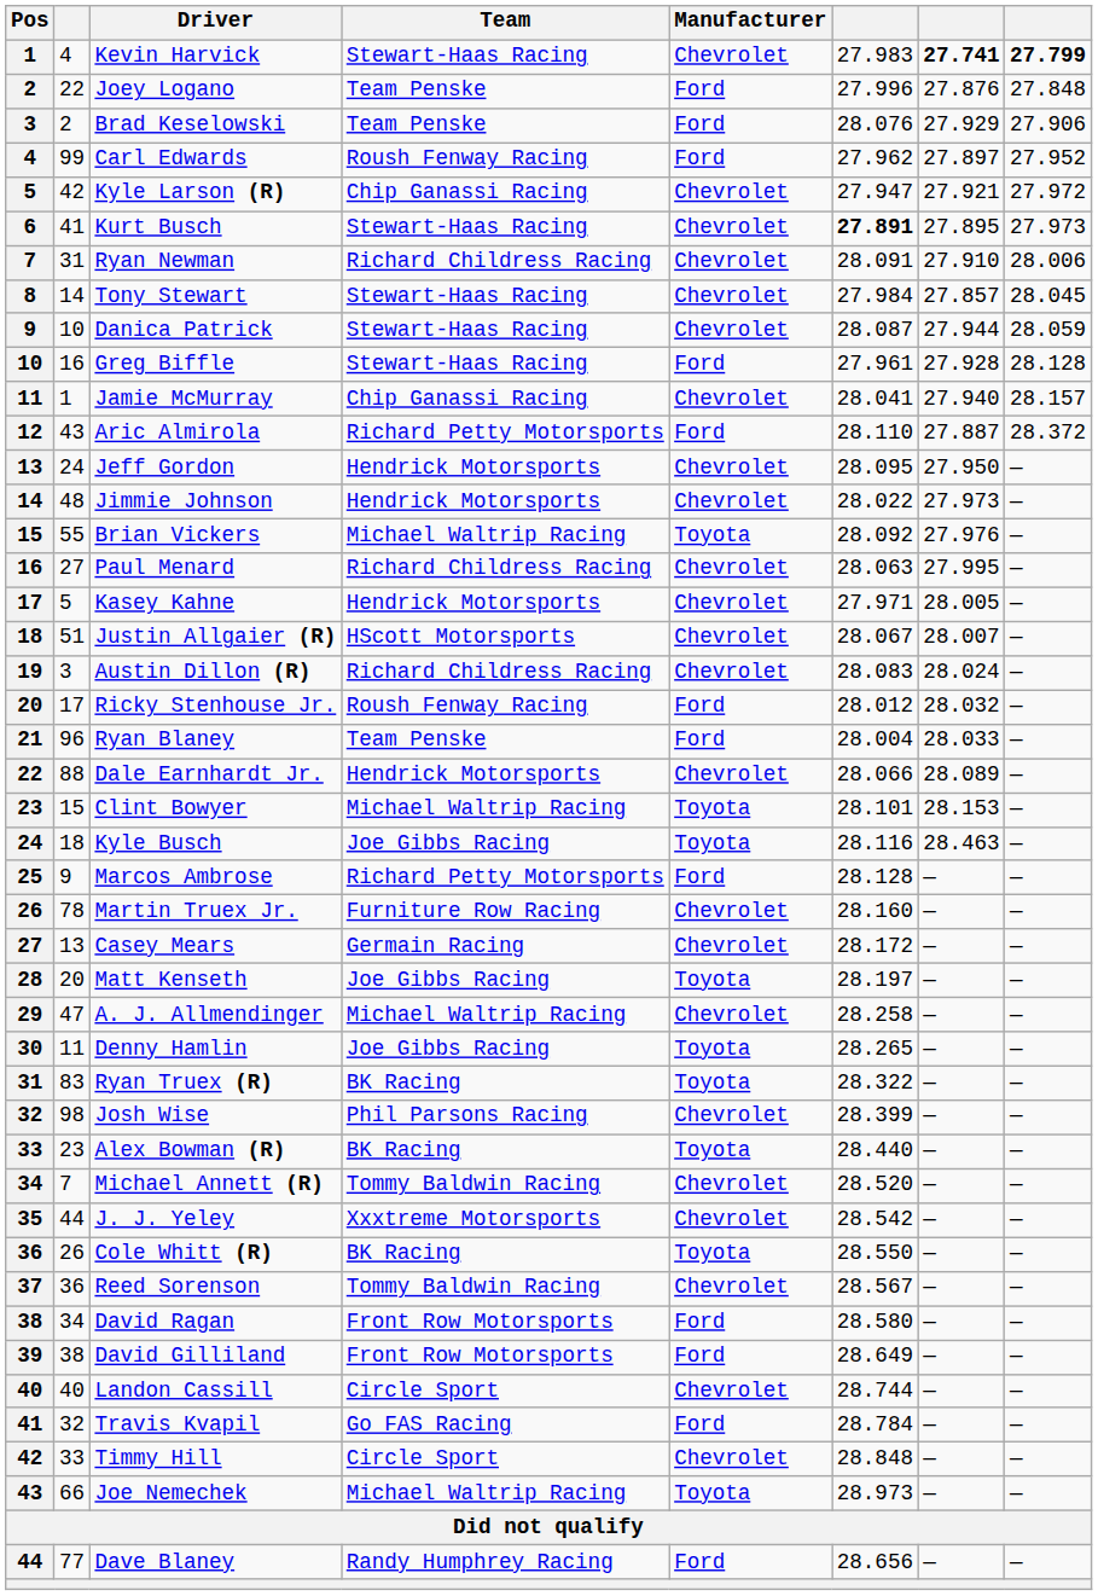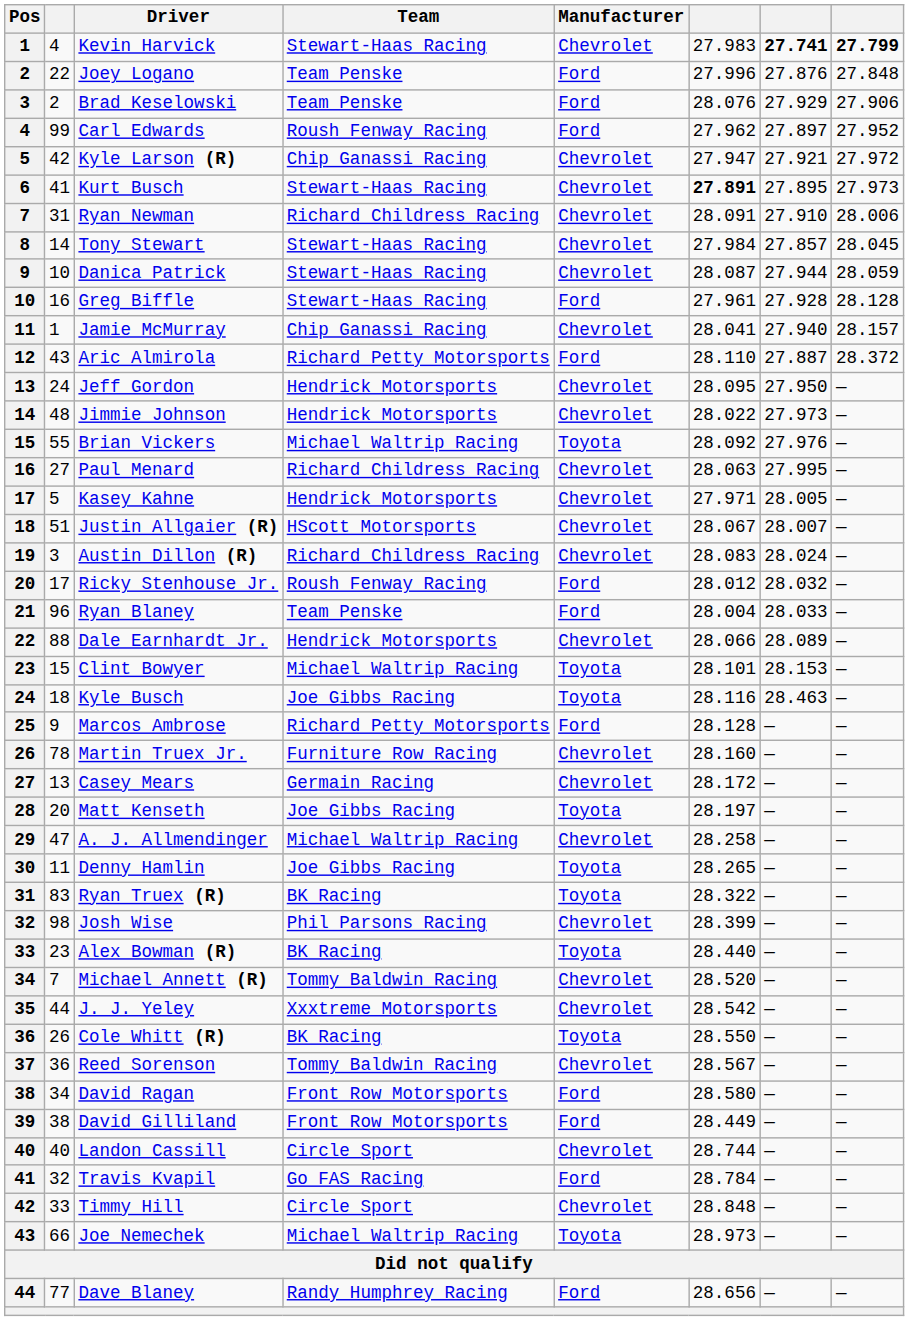David Gilliland | column 6: 28.649 -> 28.449
